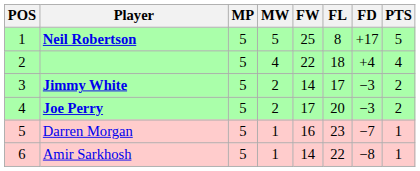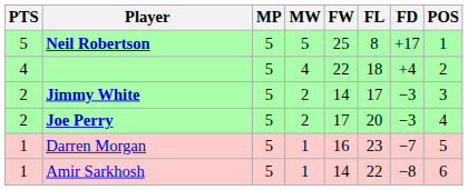columns swapped: POS <-> PTS
